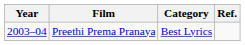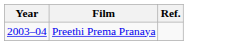- column: Category | Best Lyrics
